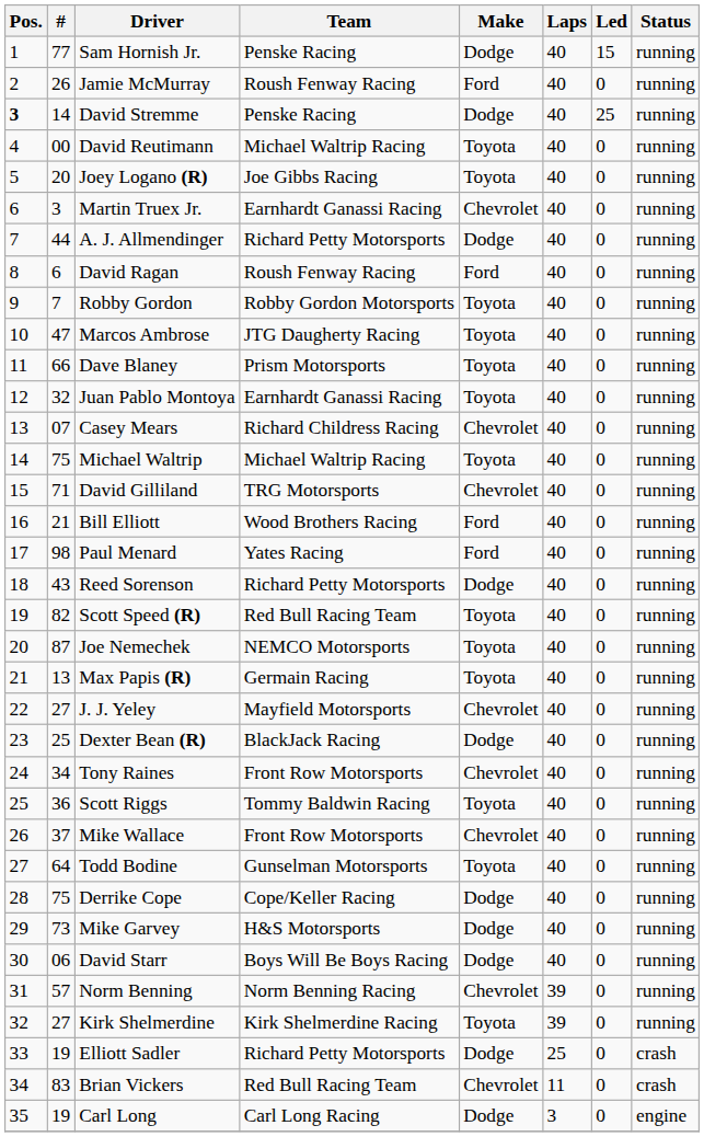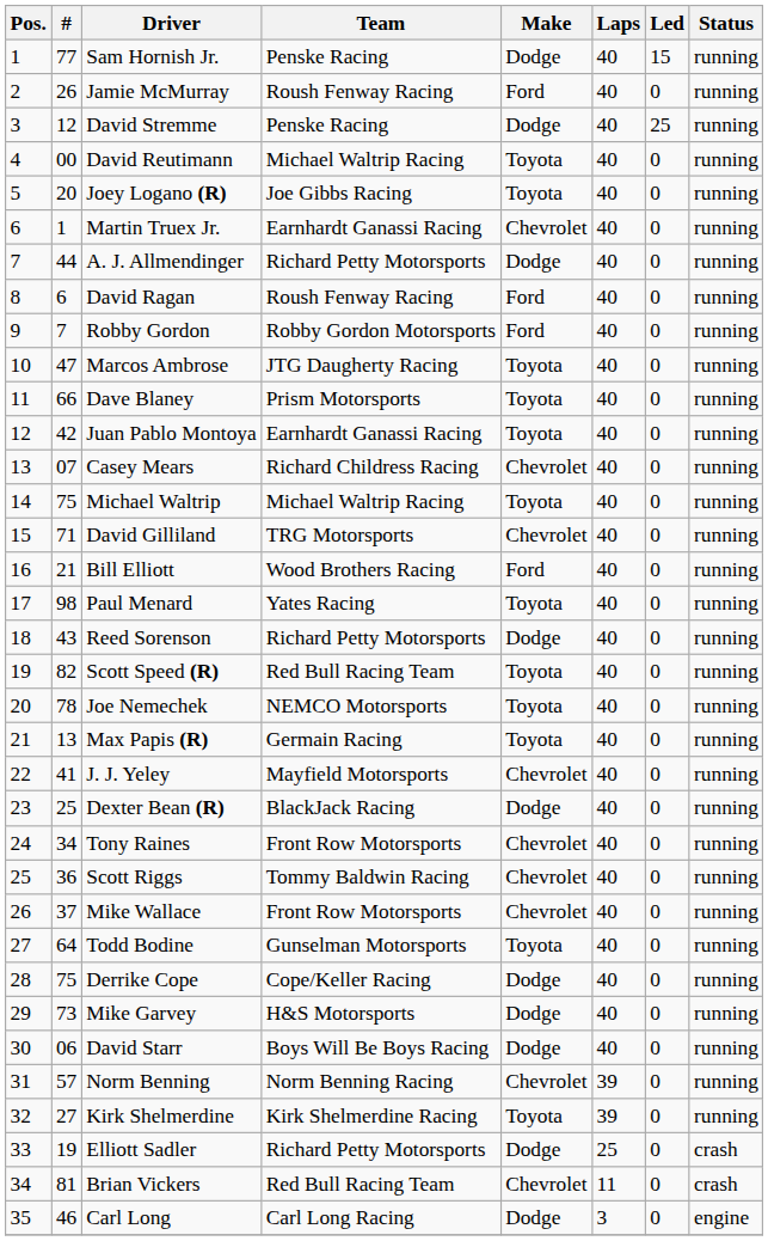David Stremme | Pos.: bold -> normal
David Stremme | #: 14 -> 12
Martin Truex Jr. | #: 3 -> 1
Robby Gordon | Make: Toyota -> Ford
Juan Pablo Montoya | #: 32 -> 42
Paul Menard | Make: Ford -> Toyota
Joe Nemechek | #: 87 -> 78
J. J. Yeley | #: 27 -> 41
Scott Riggs | Make: Toyota -> Chevrolet
Brian Vickers | #: 83 -> 81
Carl Long | #: 19 -> 46
